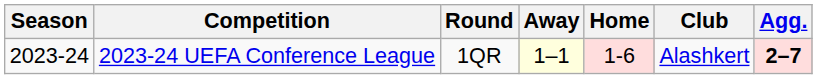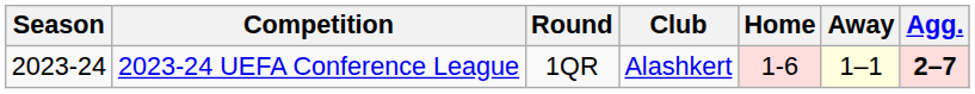columns swapped: Club <-> Away
